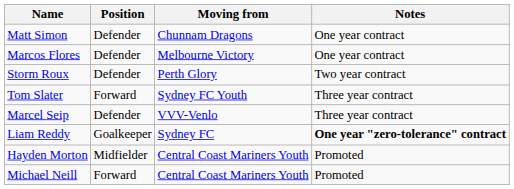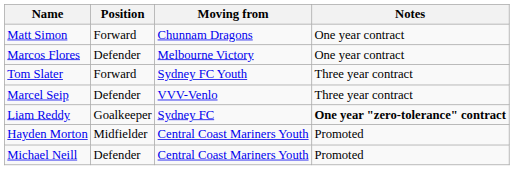Matt Simon | Position: Defender -> Forward
- row: Storm Roux | Defender | Perth Glory | Two year contract
Michael Neill | Position: Forward -> Defender
